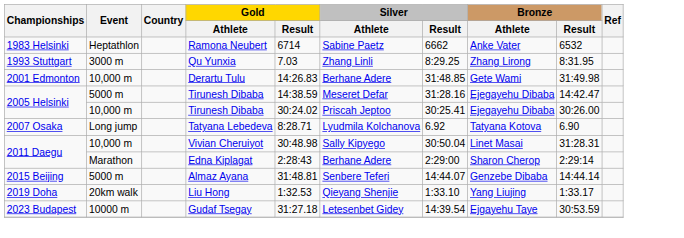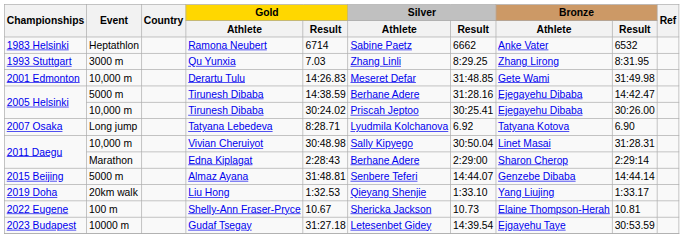Derartu Tulu | Silver / Athlete: Berhane Adere -> Meseret Defar
5000 m / Tirunesh Dibaba | Silver / Athlete: Meseret Defar -> Berhane Adere
+ row: 2022 Eugene | 100 m | Shelly-Ann Fraser-Pryce | 10.67 | Shericka Jackson | 10.73 | Elaine Thompson-Herah | 10.81
